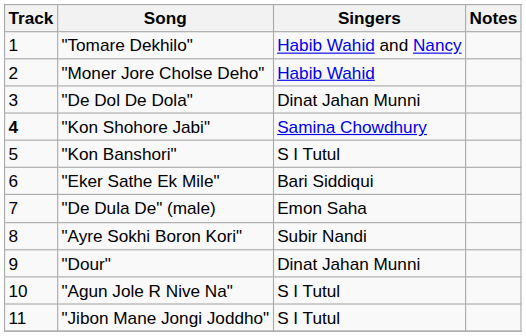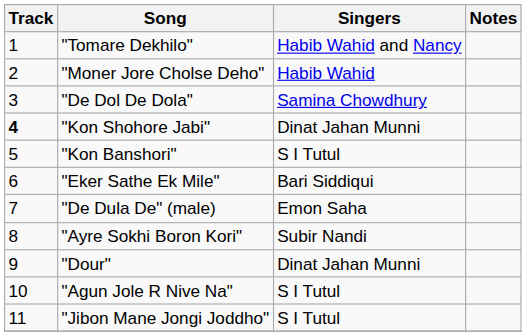"De Dol De Dola" | Singers: Dinat Jahan Munni -> Samina Chowdhury
"Kon Shohore Jabi" | Singers: Samina Chowdhury -> Dinat Jahan Munni
